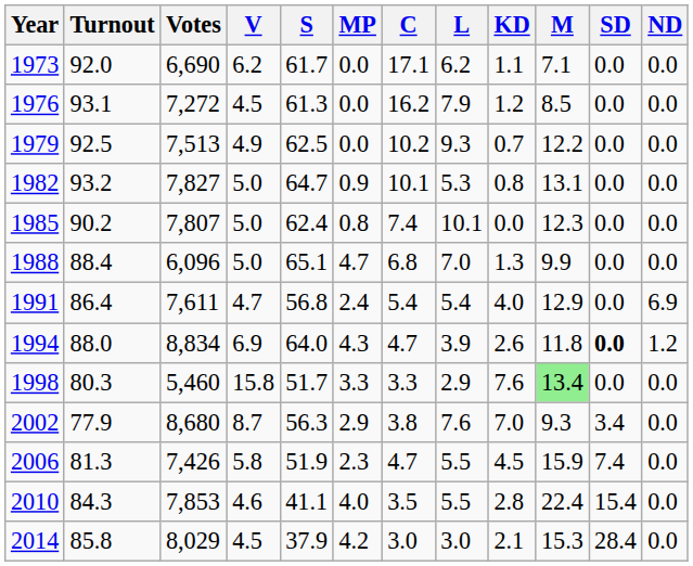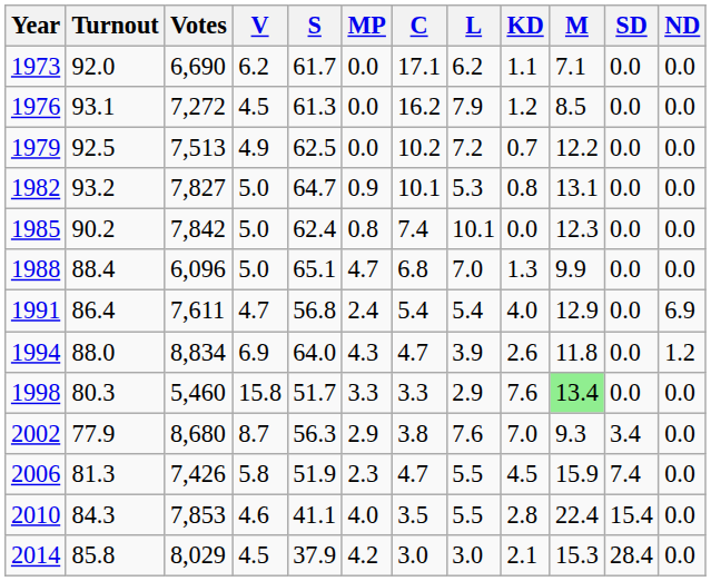1979 | L: 9.3 -> 7.2
1985 | Votes: 7,807 -> 7,842
1994 | SD: bold -> normal
